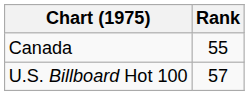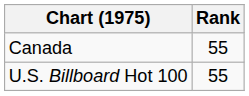U.S. Billboard Hot 100 | Rank: 57 -> 55
